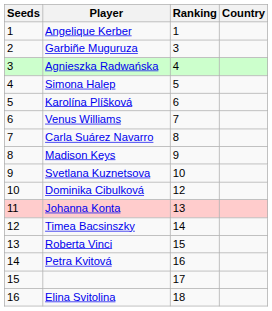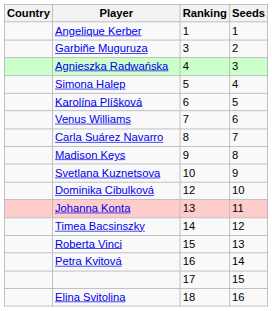columns swapped: Country <-> Seeds
